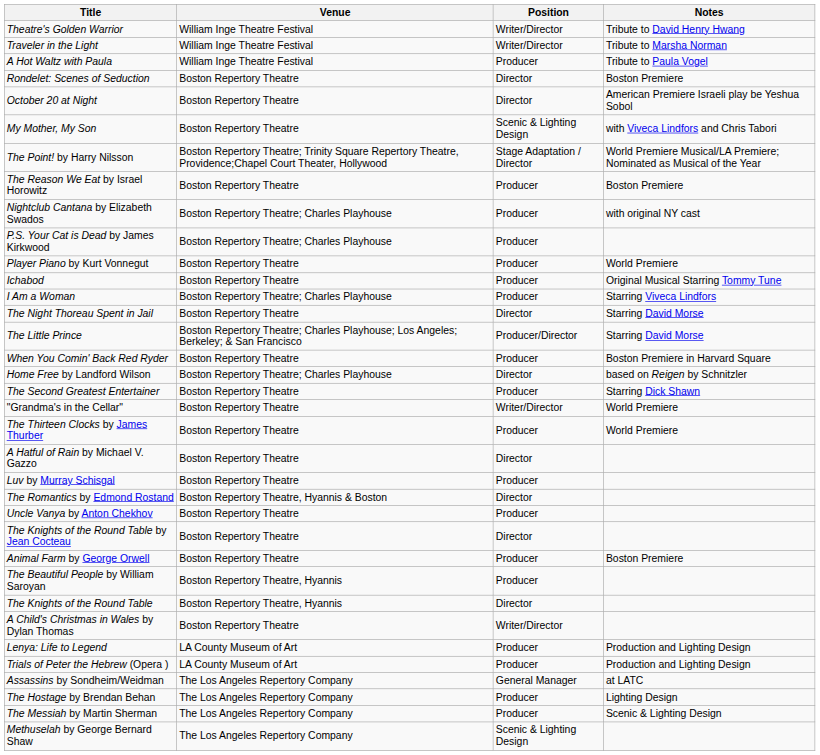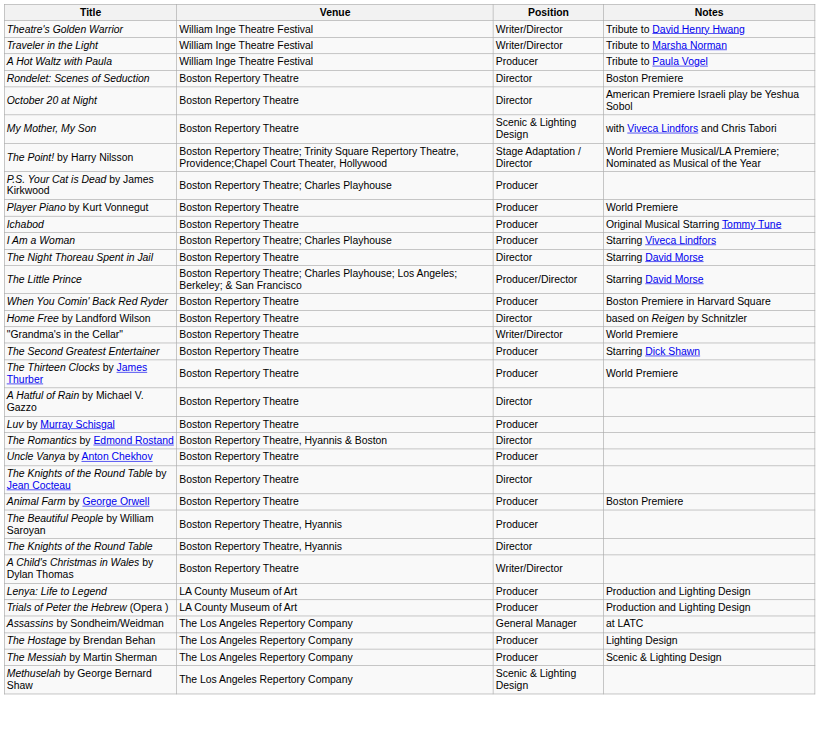- row: The Reason We Eat by Israel Horowitz | Boston Repertory Theatre | Producer | Boston Premiere
- row: Nightclub Cantana by Elizabeth Swados | Boston Repertory Theatre; Charles Playhouse | Producer | with original NY cast
Home Free by Landford Wilson | Venue: Boston Repertory Theatre; Charles Playhouse -> Boston Repertory Theatre
rows swapped: The Second Greatest Entertainer <-> "Grandma's in the Cellar"
